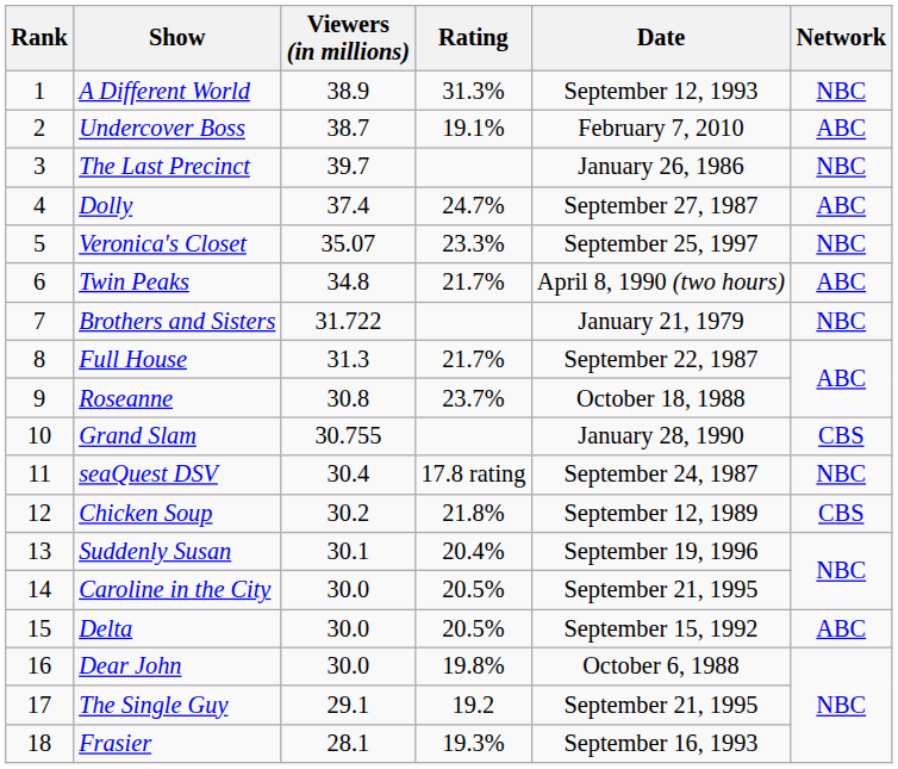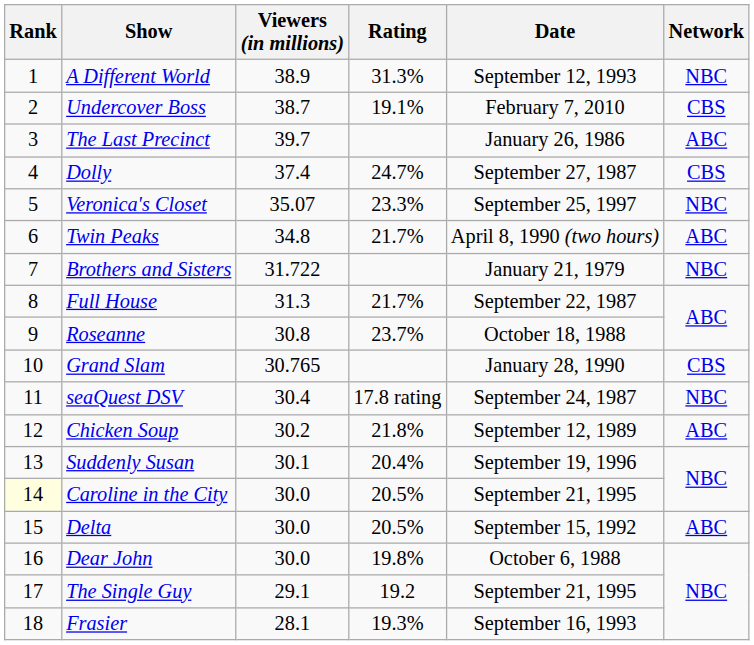Undercover Boss | Network: ABC -> CBS
The Last Precinct | Network: NBC -> ABC
Dolly | Network: ABC -> CBS
Grand Slam | Viewers (in millions): 30.755 -> 30.765
Chicken Soup | Network: CBS -> ABC
Caroline in the City | Rank: no background -> lightyellow background
